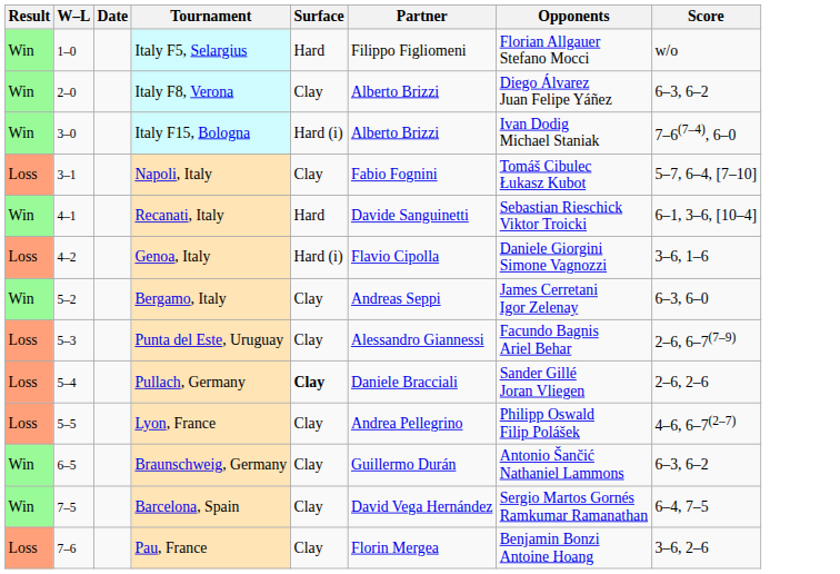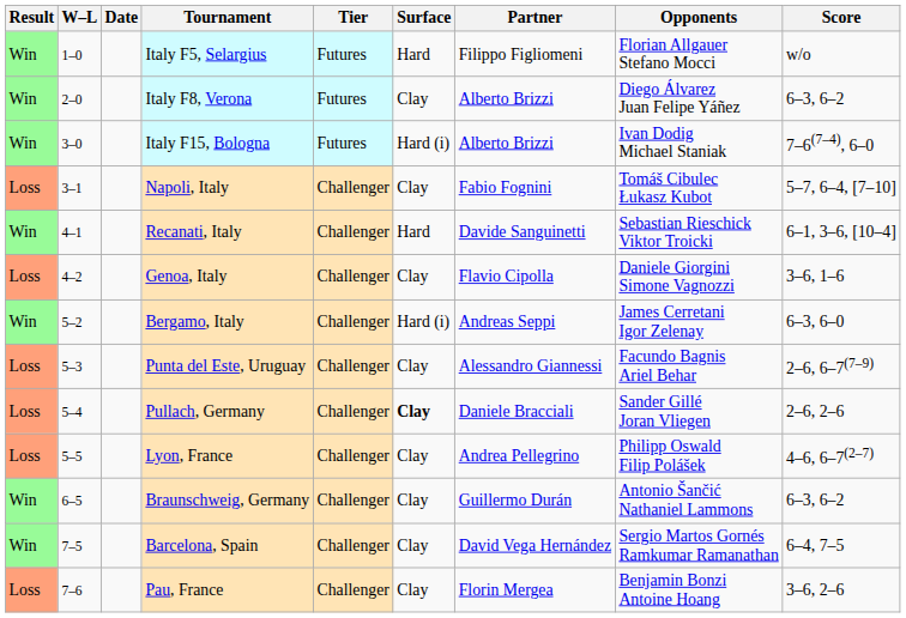+ column: Tier | Futures | Futures | Futures | Challenger | Challenger | Challenger | Challenger | Challenger | Challenger | Challenger | Challenger | Challenger | Challenger
Genoa, Italy | Surface: Hard (i) -> Clay
Bergamo, Italy | Surface: Clay -> Hard (i)
